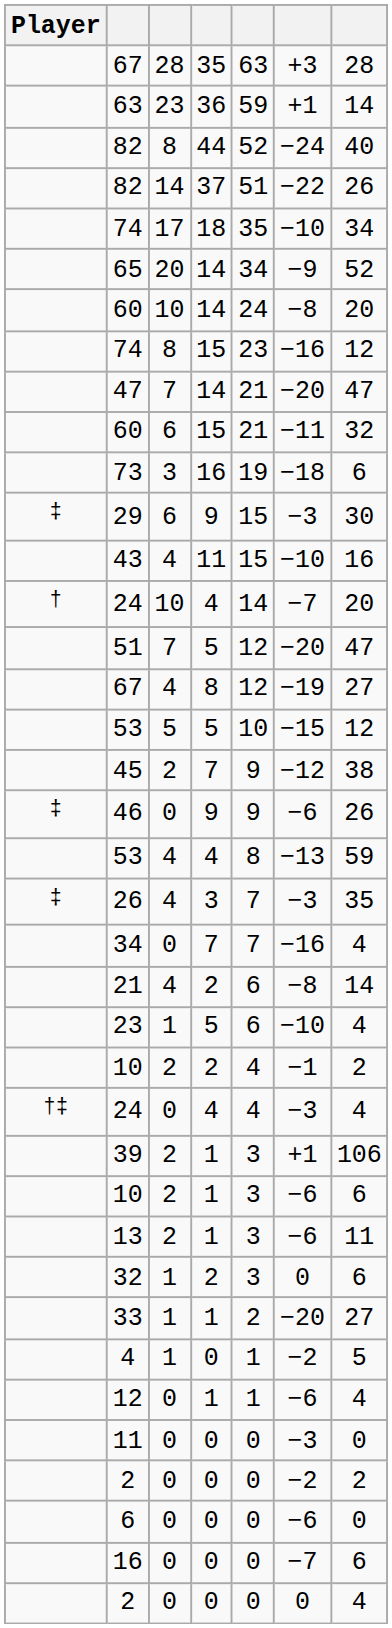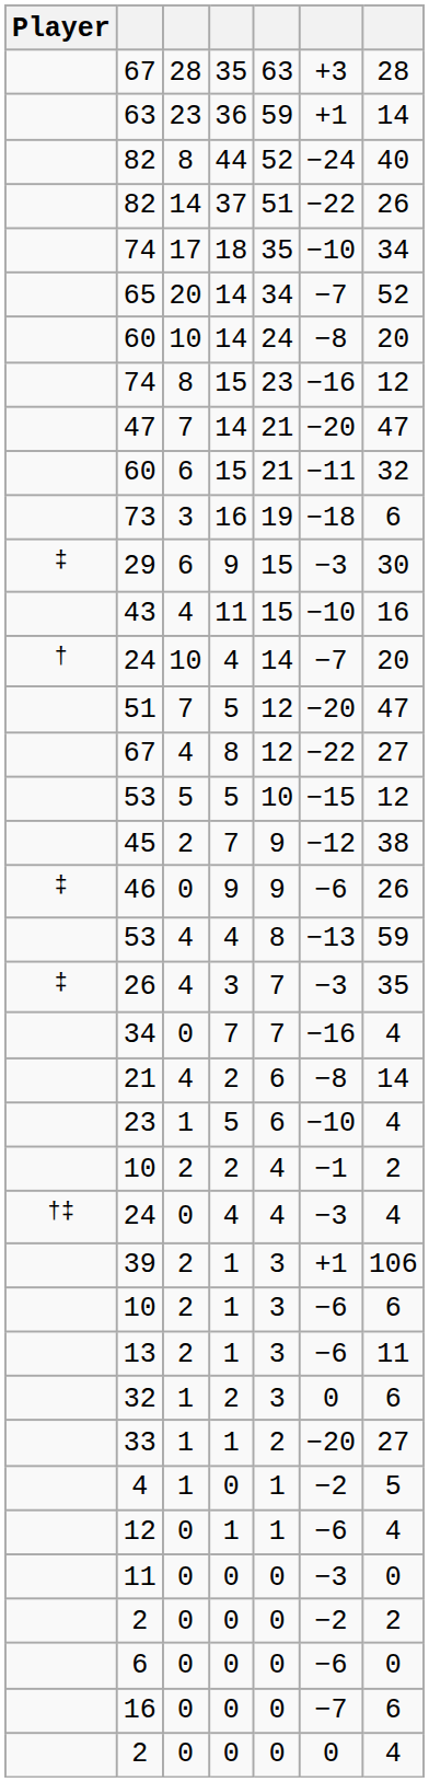65 | column 6: −9 -> −7
67 / 8 | column 6: −19 -> −22
